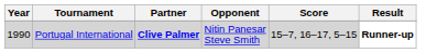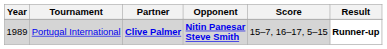Portugal International | Year: 1990 -> 1989
Portugal International | Opponent: normal -> bold
